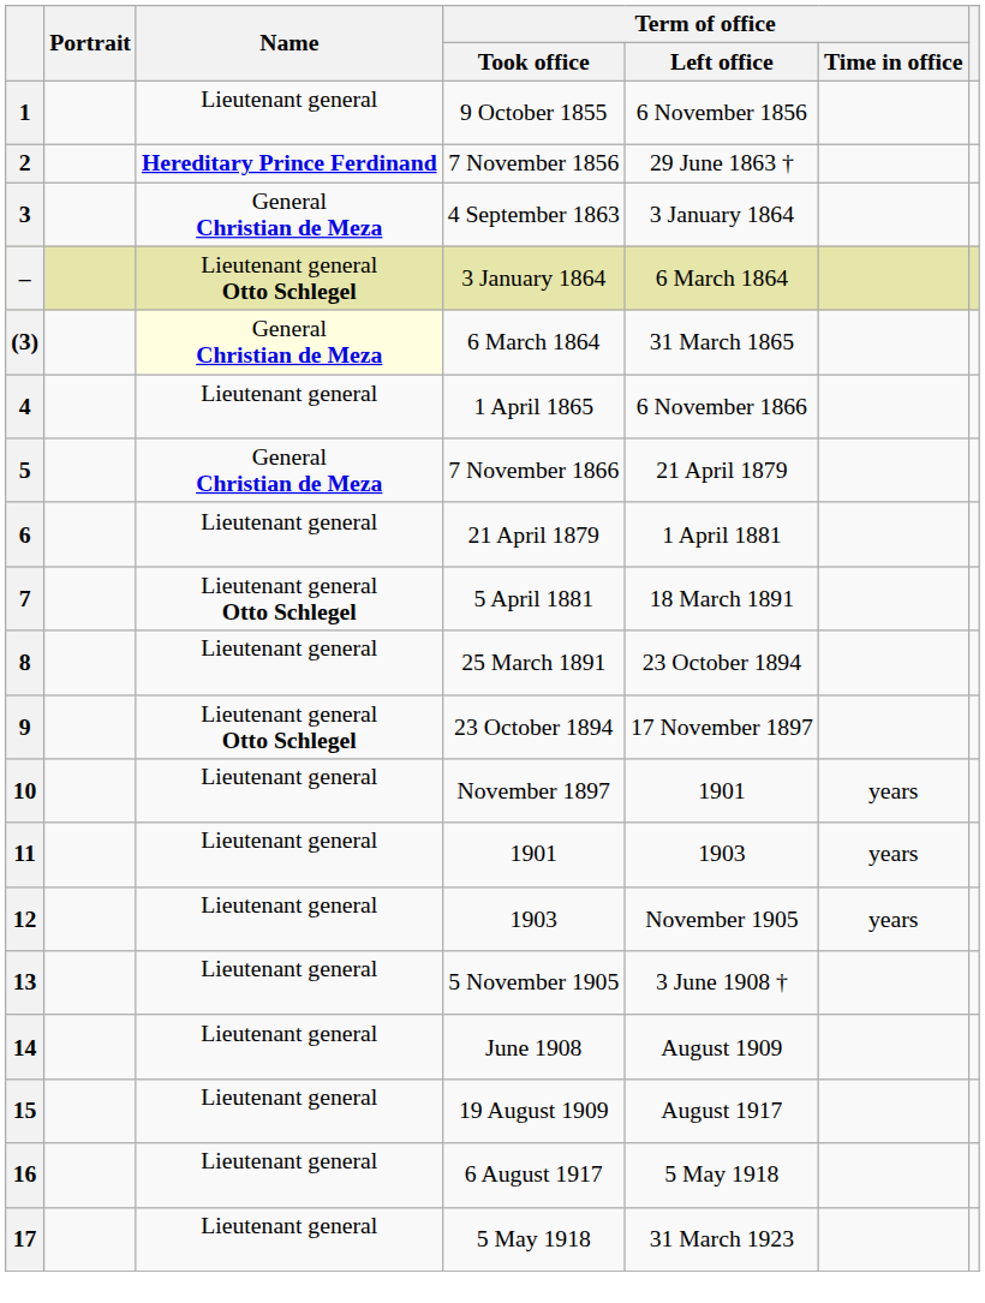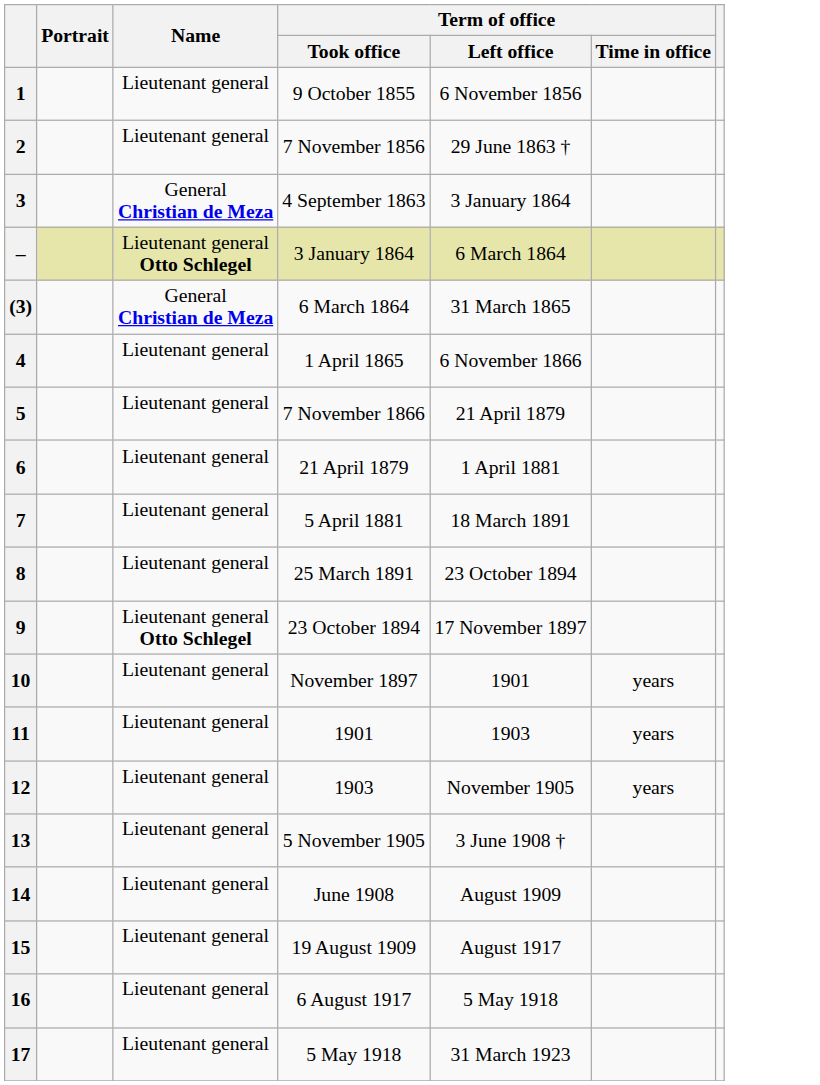2 | Name: Hereditary Prince Ferdinand -> Lieutenant general
(3) | Name: lightyellow background -> no background
5 | Name: General Christian de Meza -> Lieutenant general
7 | Name: Lieutenant general Otto Schlegel -> Lieutenant general
